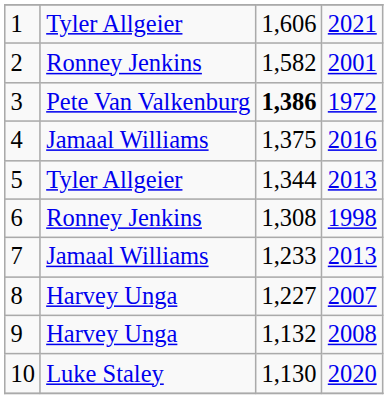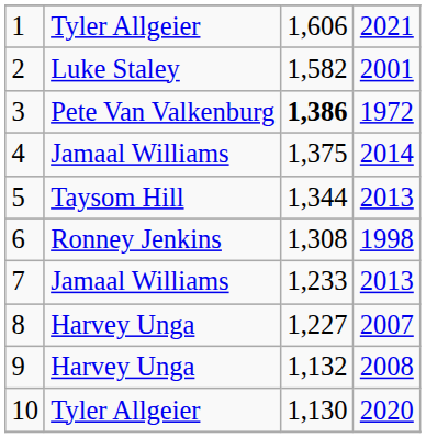2 | column 2: Ronney Jenkins -> Luke Staley
4 | column 4: 2016 -> 2014
5 | column 2: Tyler Allgeier -> Taysom Hill
10 | column 2: Luke Staley -> Tyler Allgeier
